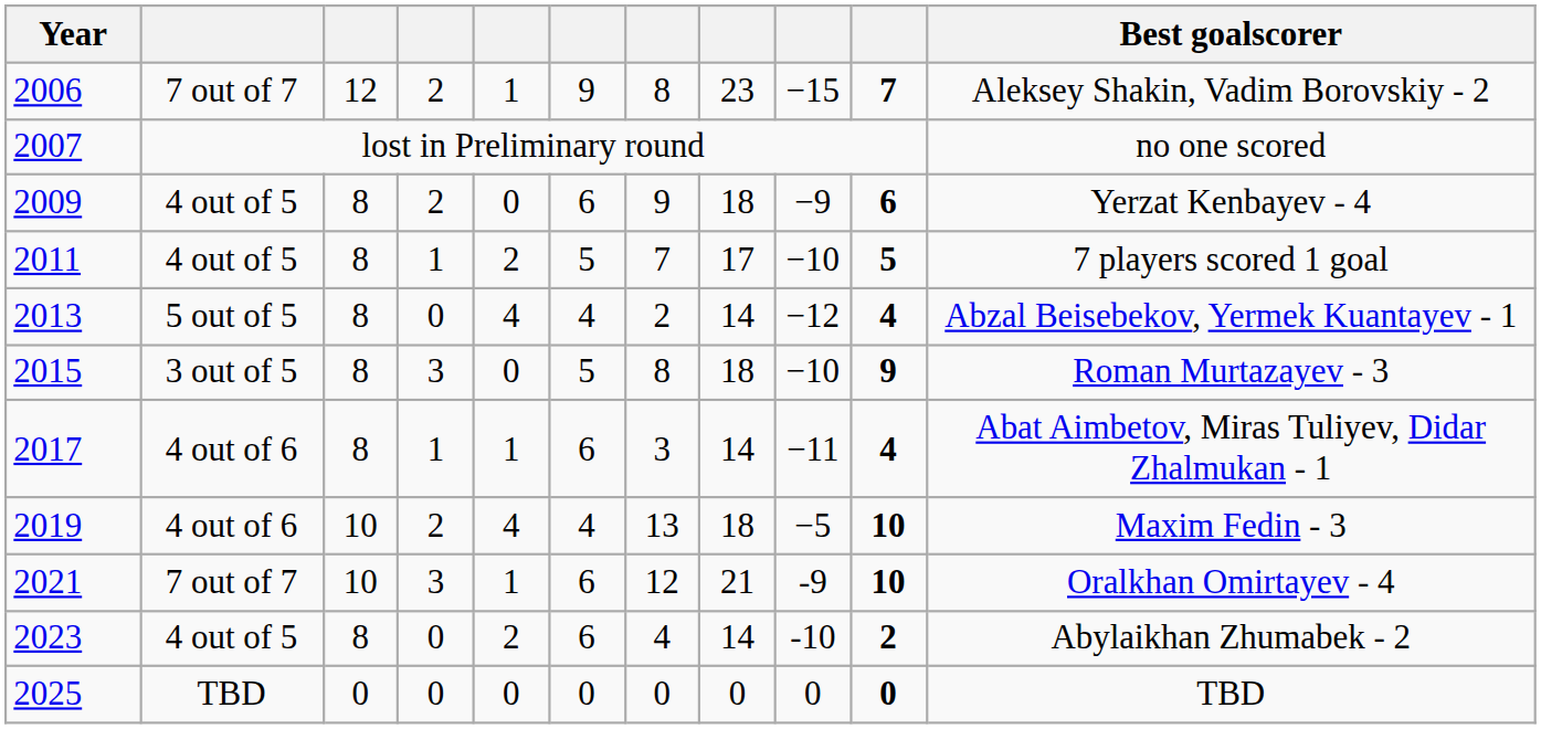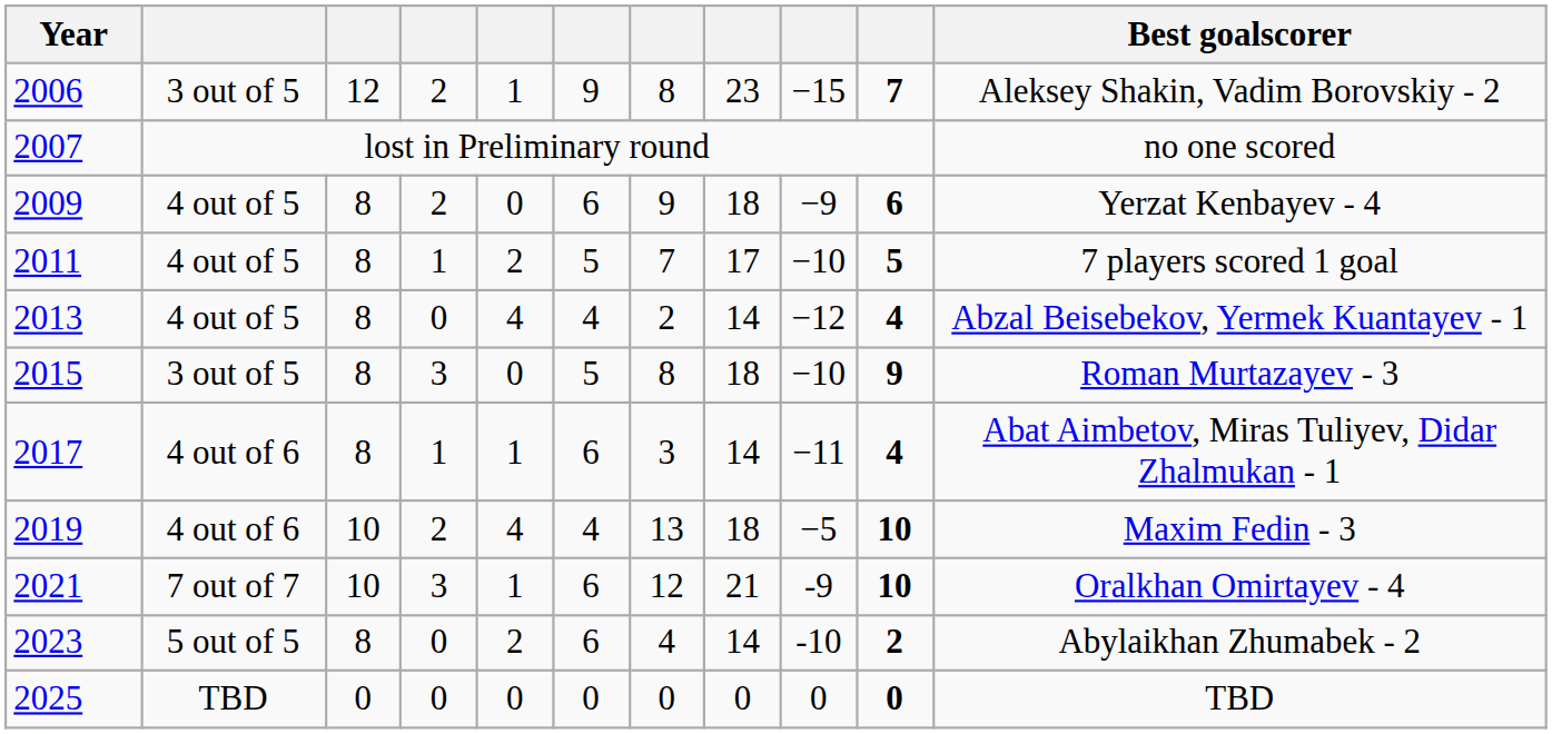2006 | column 2: 7 out of 7 -> 3 out of 5
2013 | column 2: 5 out of 5 -> 4 out of 5
2023 | column 2: 4 out of 5 -> 5 out of 5
